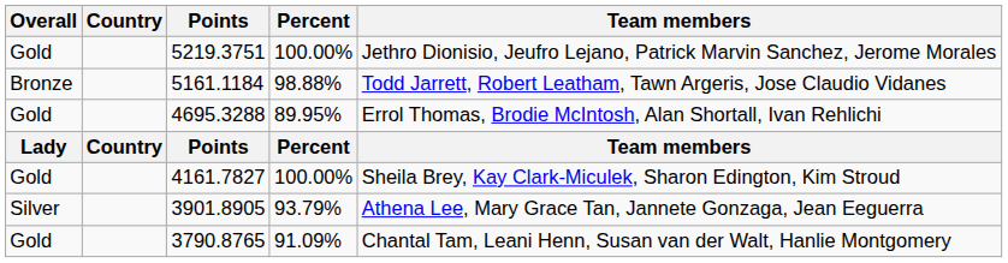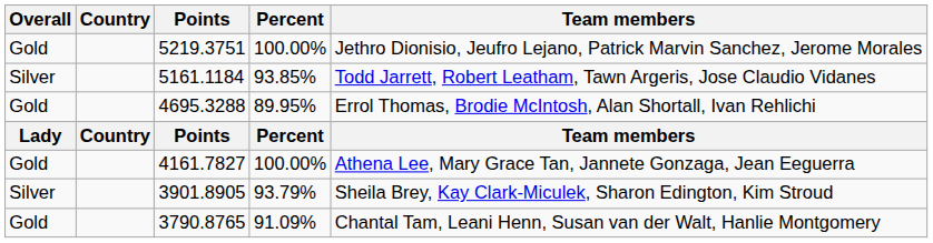5161.1184 | Overall: Bronze -> Silver
5161.1184 | Percent: 98.88% -> 93.85%
4161.7827 | Team members: Sheila Brey, Kay Clark-Miculek, Sharon Edington, Kim Stroud -> Athena Lee, Mary Grace Tan, Jannete Gonzaga, Jean Eeguerra
3901.8905 | Team members: Athena Lee, Mary Grace Tan, Jannete Gonzaga, Jean Eeguerra -> Sheila Brey, Kay Clark-Miculek, Sharon Edington, Kim Stroud
